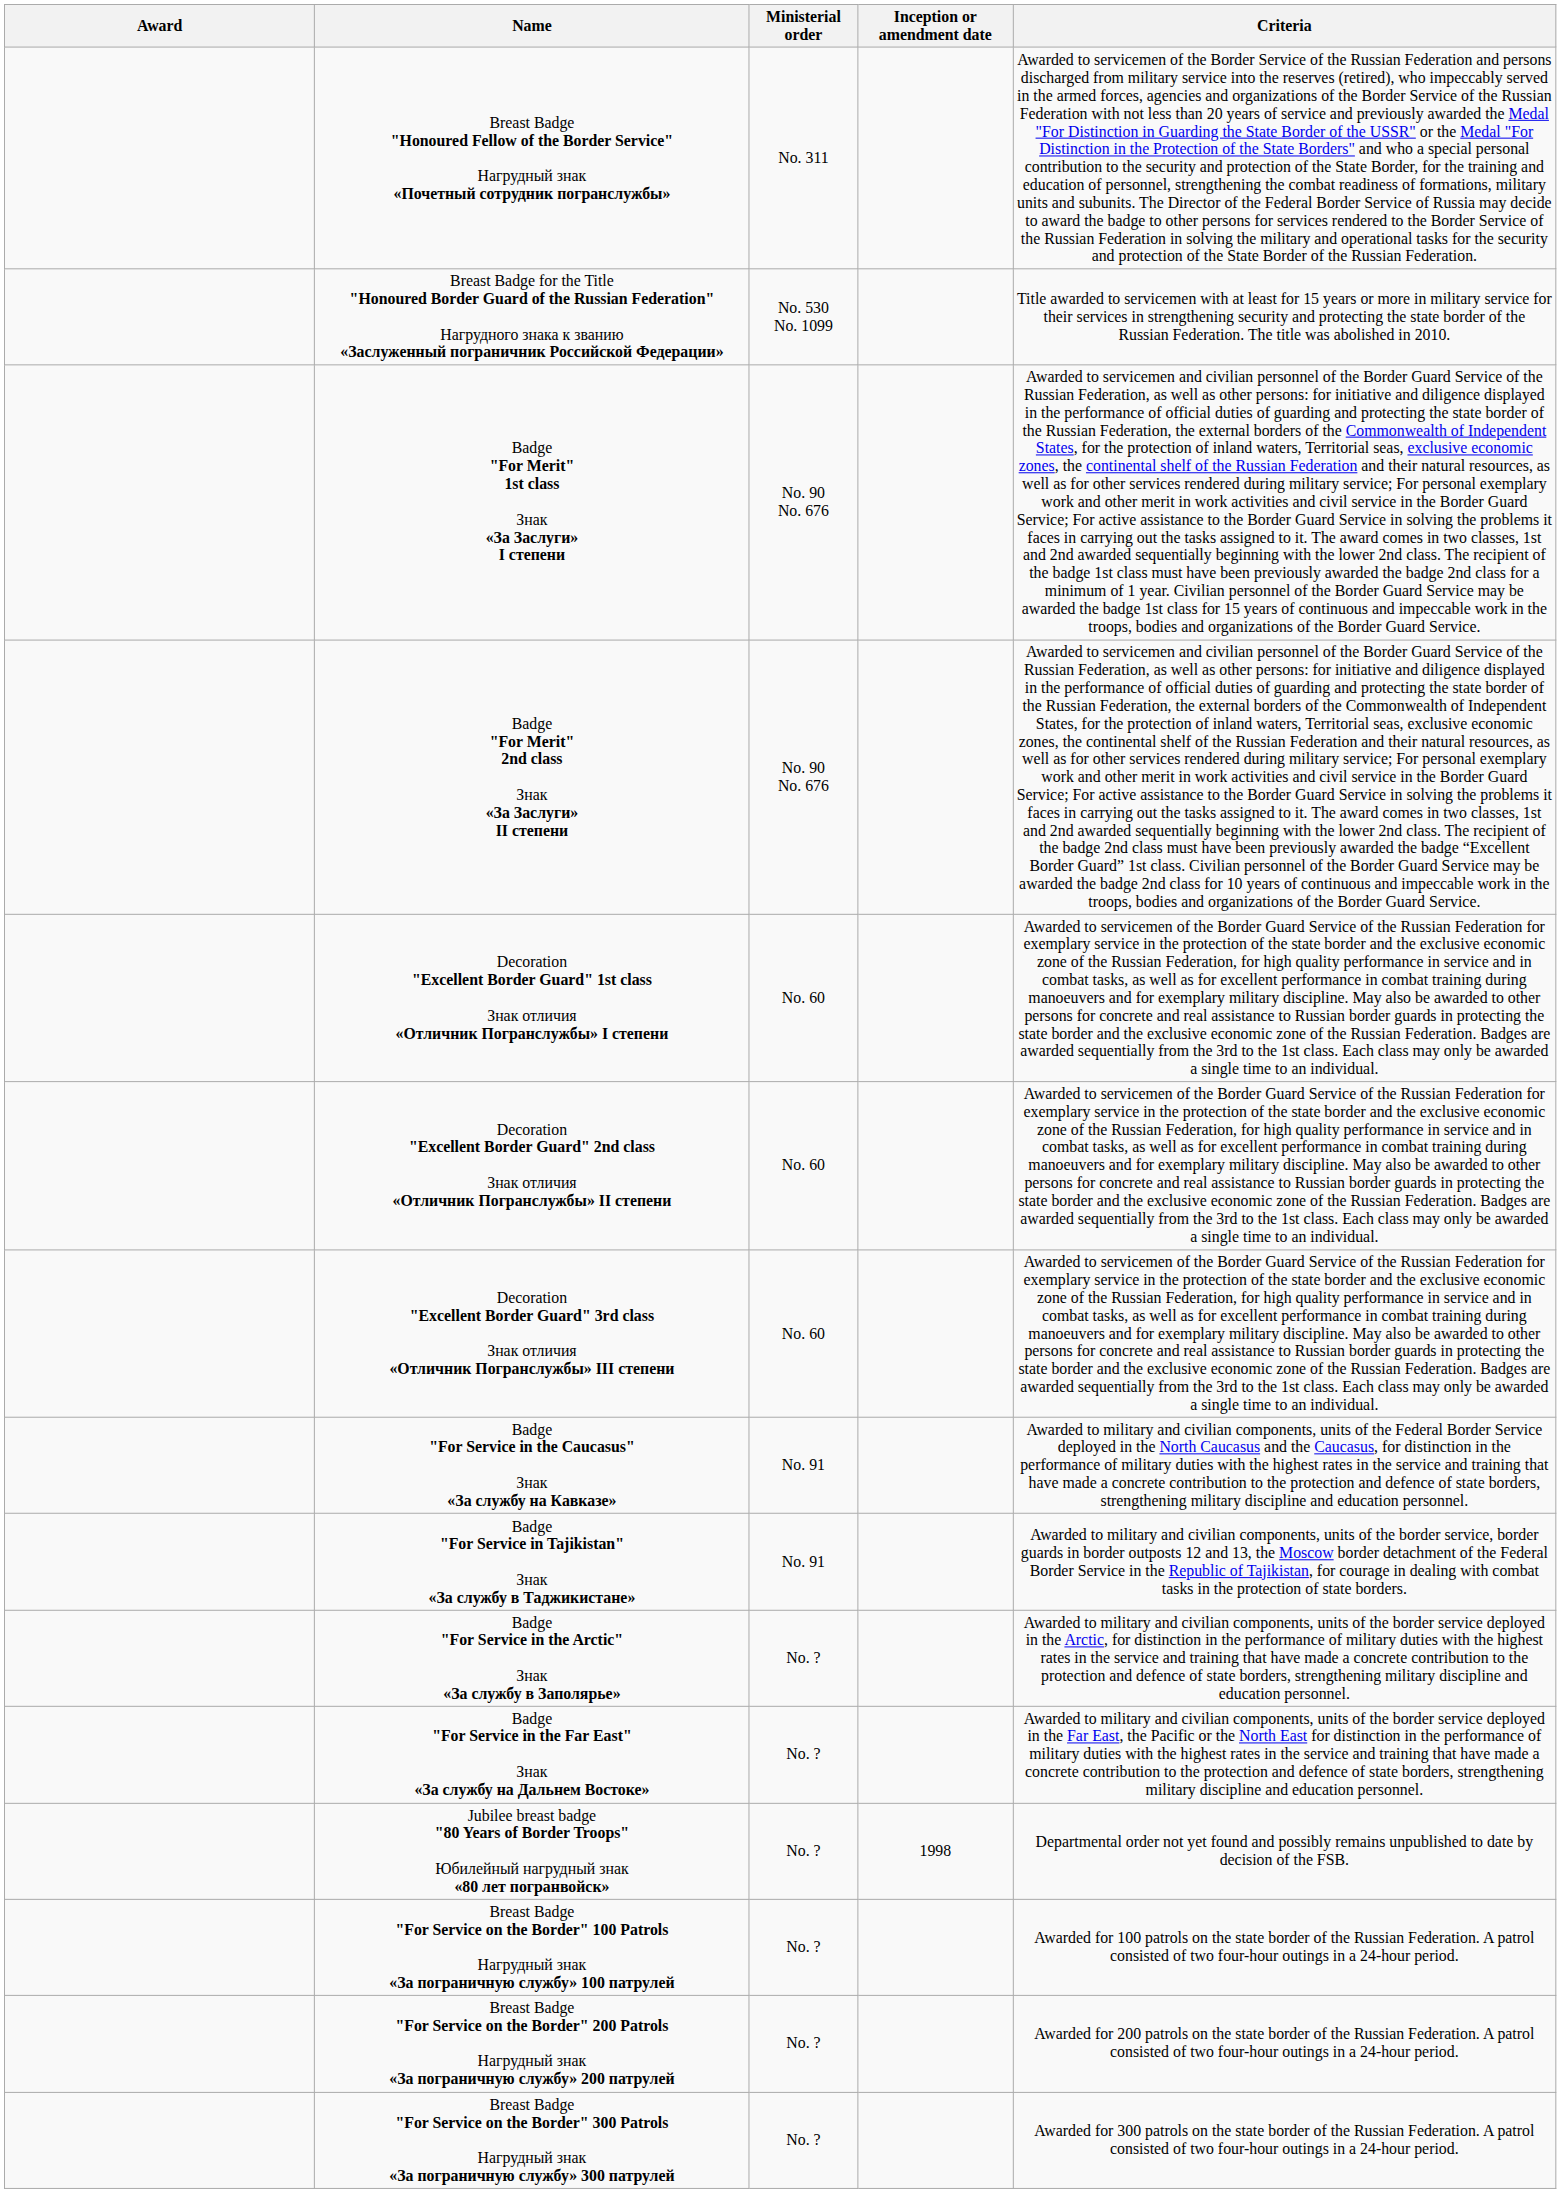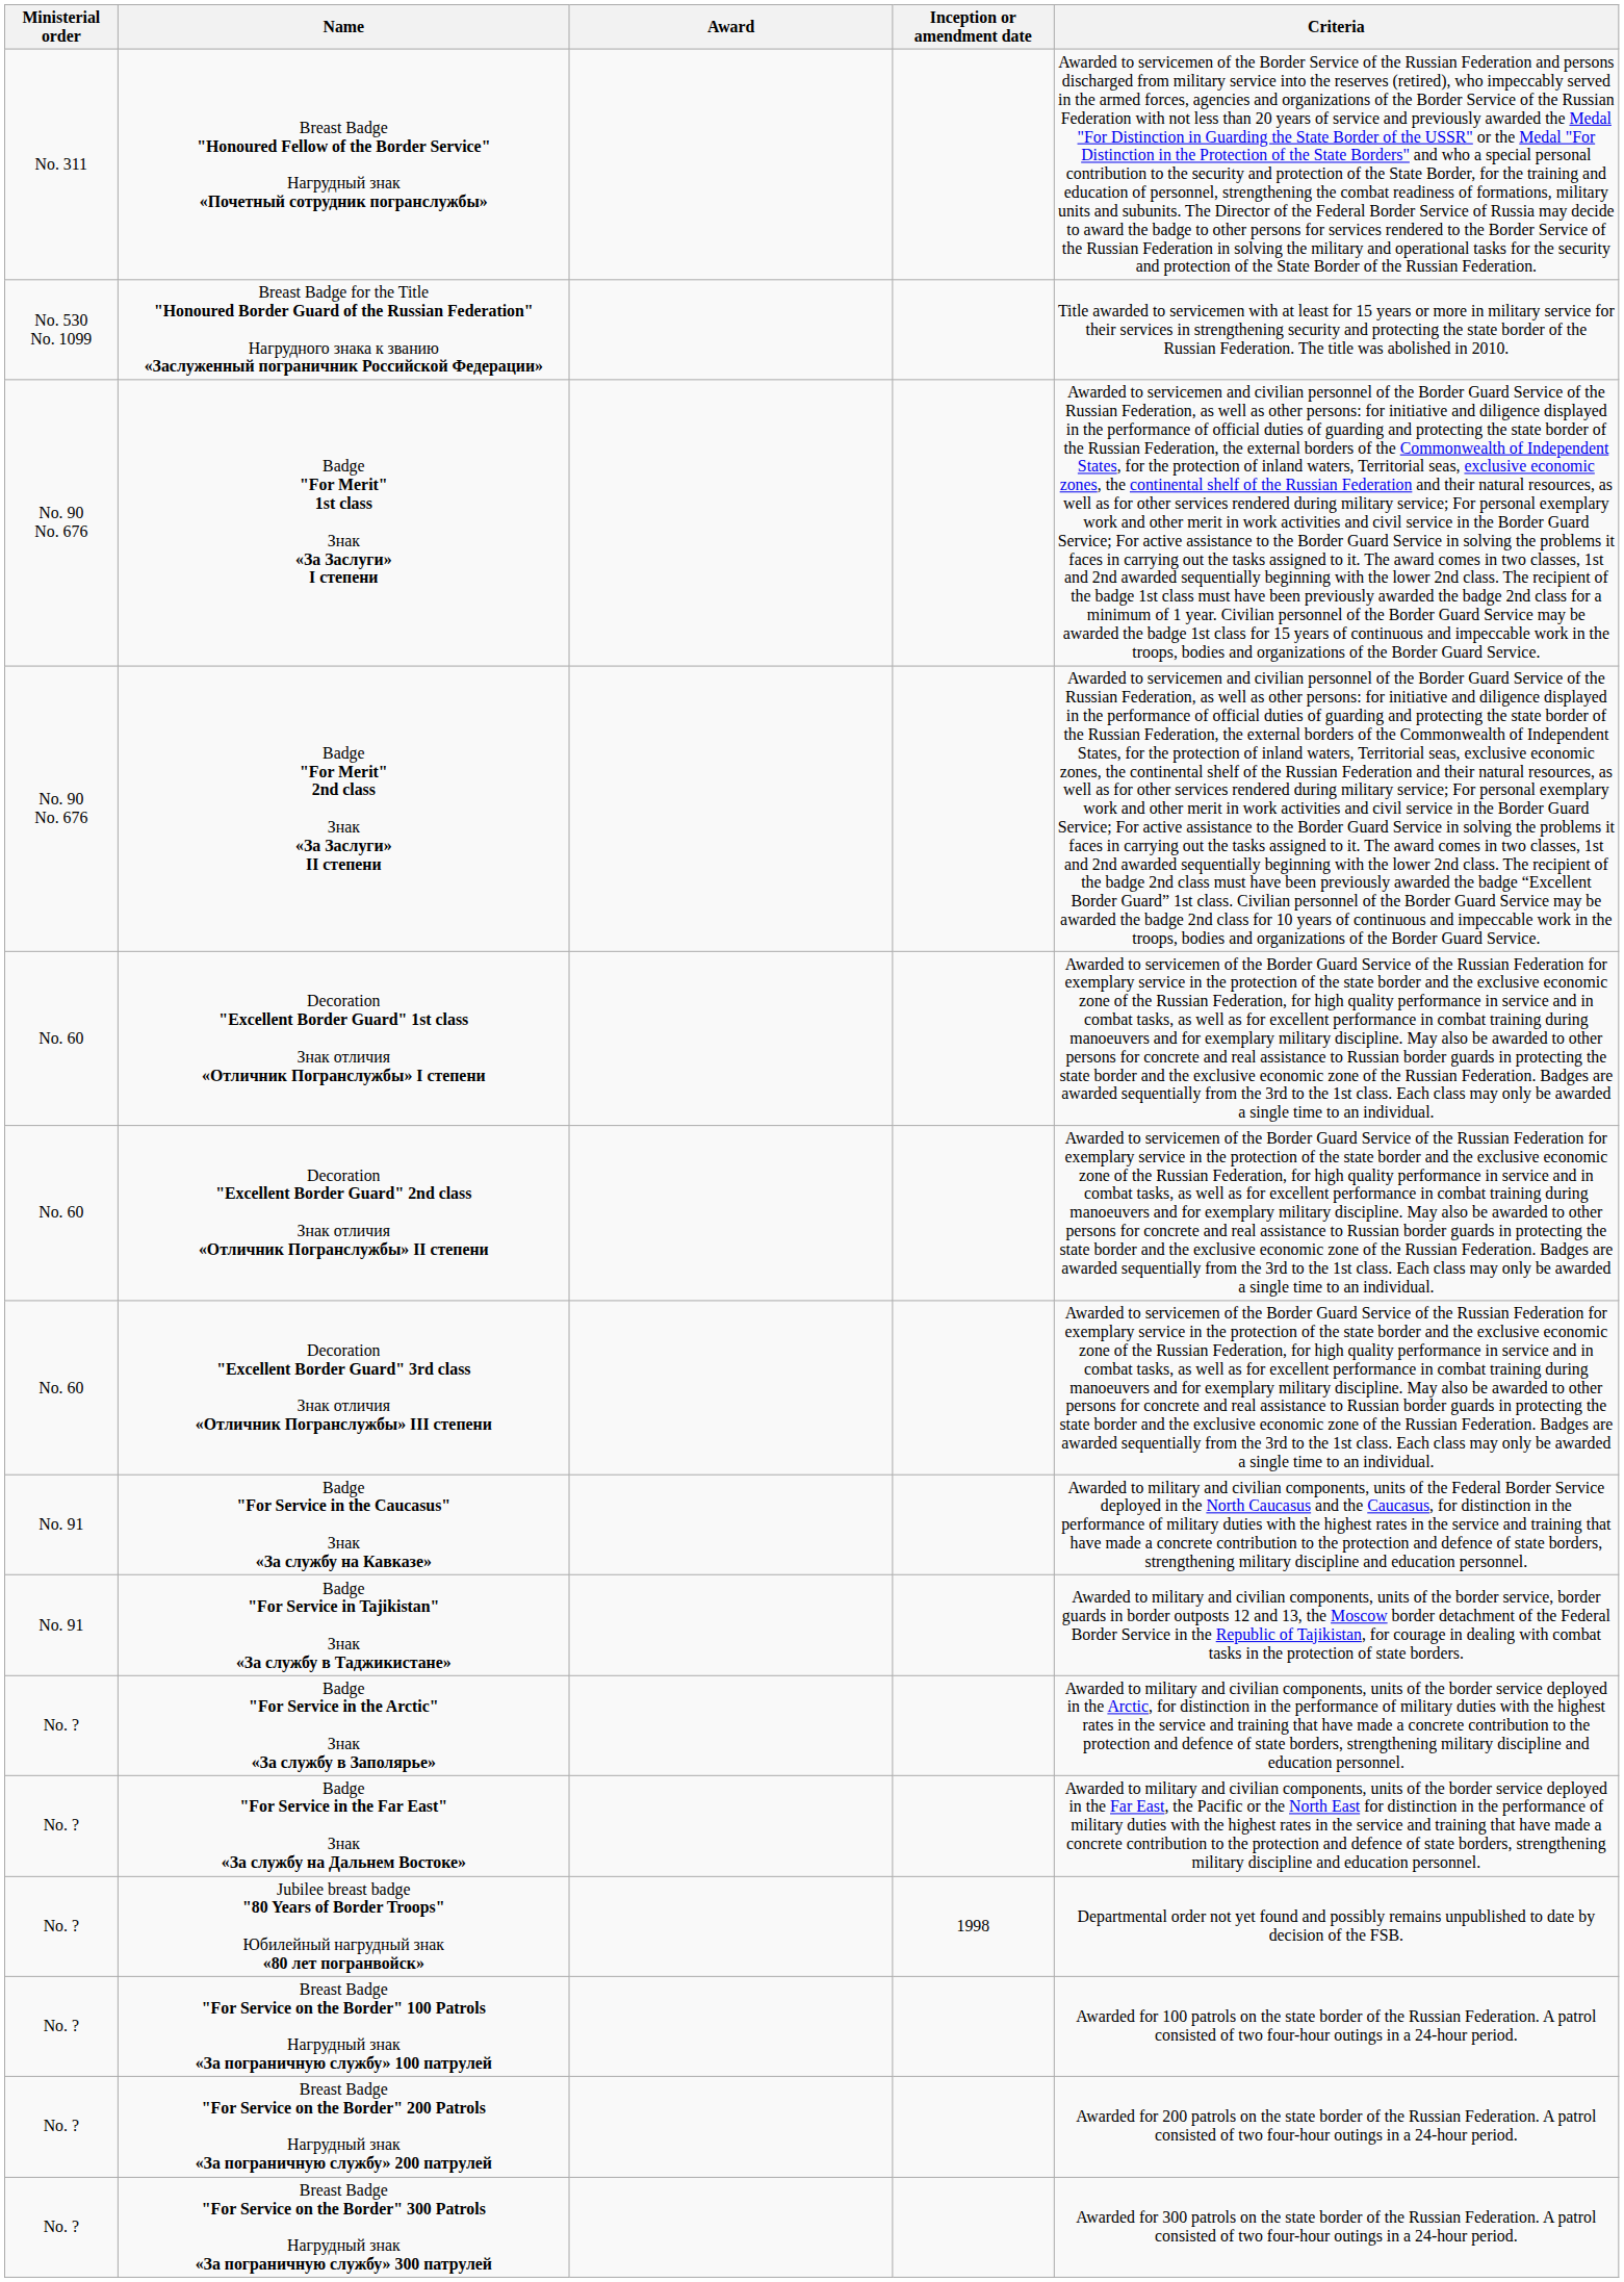columns swapped: Award <-> Ministerial order
